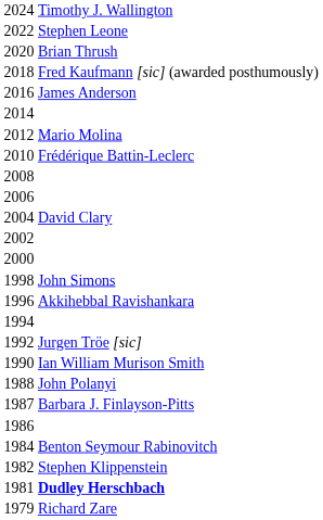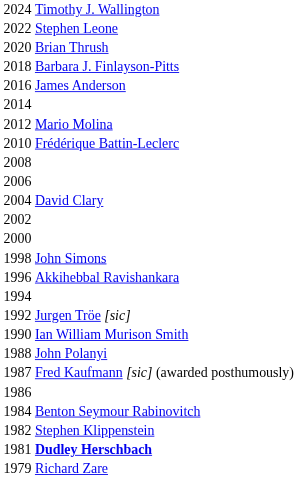2018 | column 2: Fred Kaufmann [sic] (awarded posthumously) -> Barbara J. Finlayson-Pitts
1987 | column 2: Barbara J. Finlayson-Pitts -> Fred Kaufmann [sic] (awarded posthumously)
